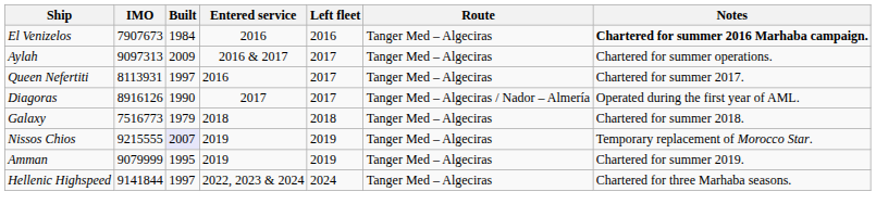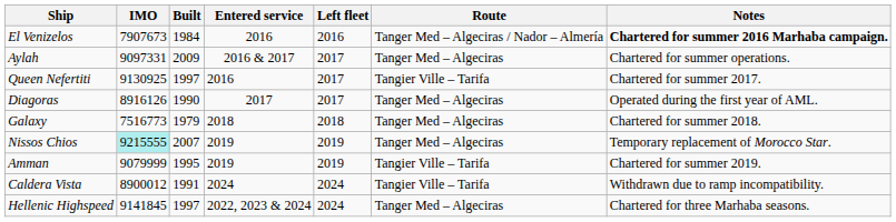El Venizelos | Route: Tanger Med – Algeciras -> Tanger Med – Algeciras / Nador – Almería
Aylah | IMO: 9097313 -> 9097331
Queen Nefertiti | IMO: 8113931 -> 9130925
Queen Nefertiti | Route: Tanger Med – Algeciras -> Tangier Ville – Tarifa
Diagoras | Route: Tanger Med – Algeciras / Nador – Almería -> Tanger Med – Algeciras
Nissos Chios | IMO: no background -> paleturquoise background
Nissos Chios | Built: lavender background -> no background
Amman | Route: Tanger Med – Algeciras -> Tangier Ville – Tarifa
+ row: Caldera Vista | 8900012 | 1991 | 2024 | 2024 | Tangier Ville – Tarifa | Withdrawn due to ramp incompatibility.
Hellenic Highspeed | IMO: 9141844 -> 9141845
